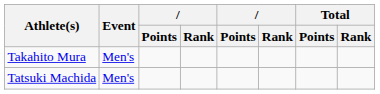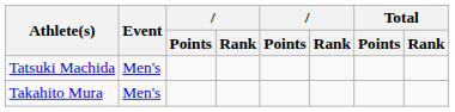rows swapped: Takahito Mura <-> Tatsuki Machida
